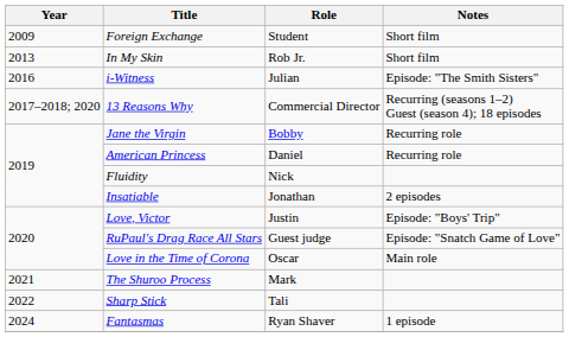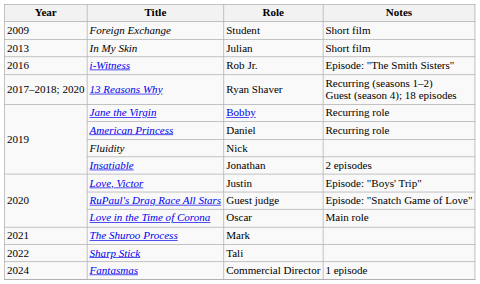In My Skin | Role: Rob Jr. -> Julian
i-Witness | Role: Julian -> Rob Jr.
13 Reasons Why | Role: Commercial Director -> Ryan Shaver
Fantasmas | Role: Ryan Shaver -> Commercial Director
